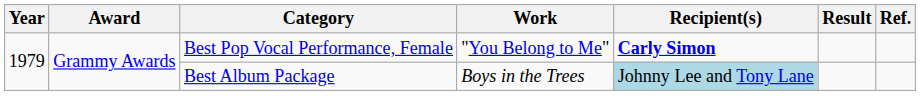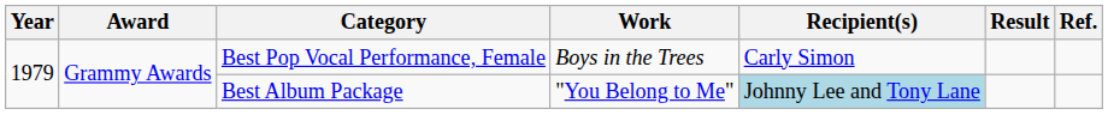Best Pop Vocal Performance, Female | Work: "You Belong to Me" -> Boys in the Trees
Best Pop Vocal Performance, Female | Recipient(s): bold -> normal
Best Album Package | Work: Boys in the Trees -> "You Belong to Me"
